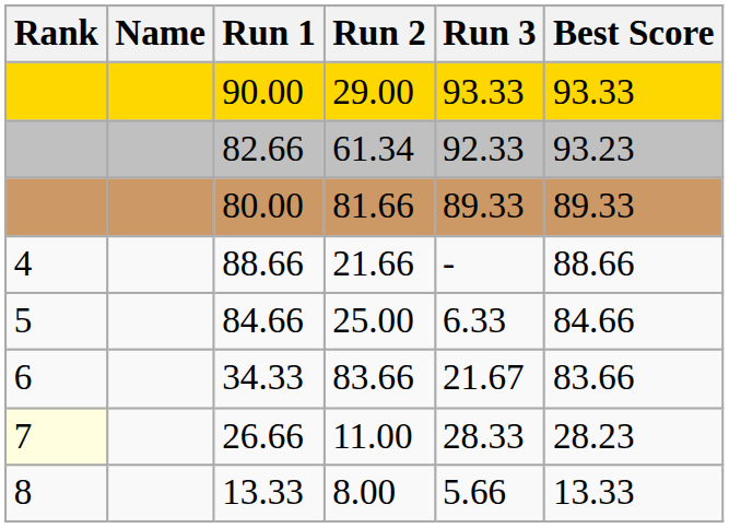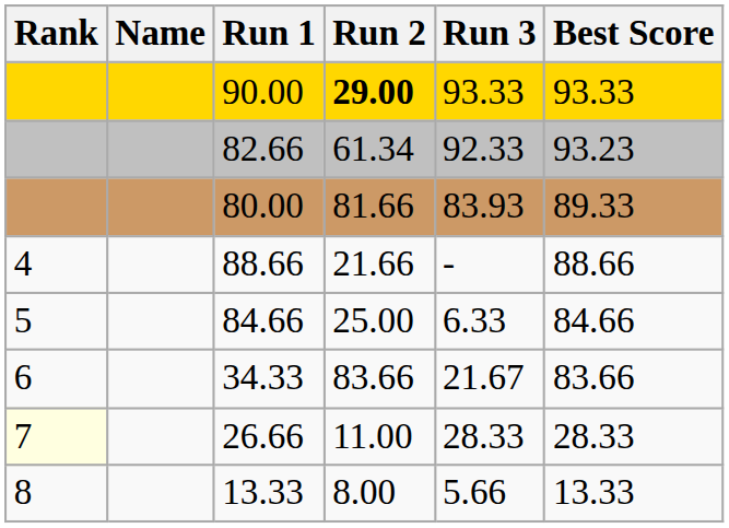90.00 | Run 2: normal -> bold
80.00 | Run 3: 89.33 -> 83.93
26.66 | Best Score: 28.23 -> 28.33
